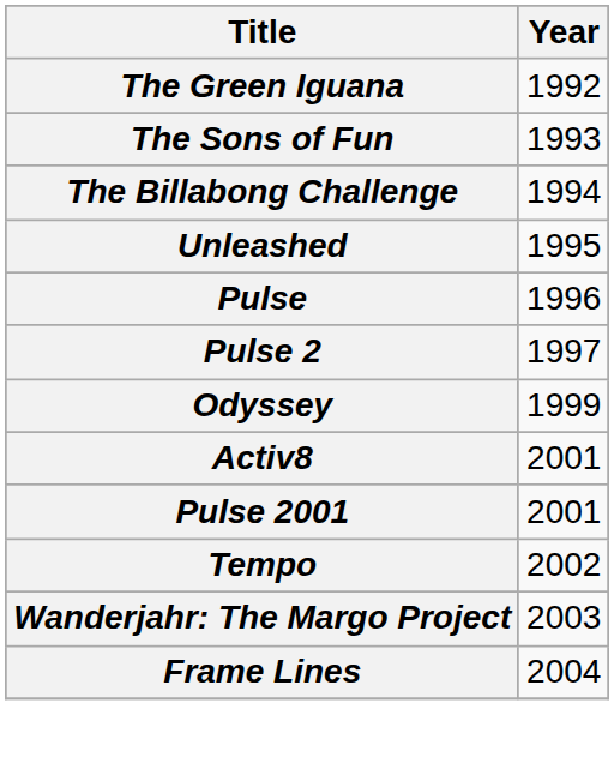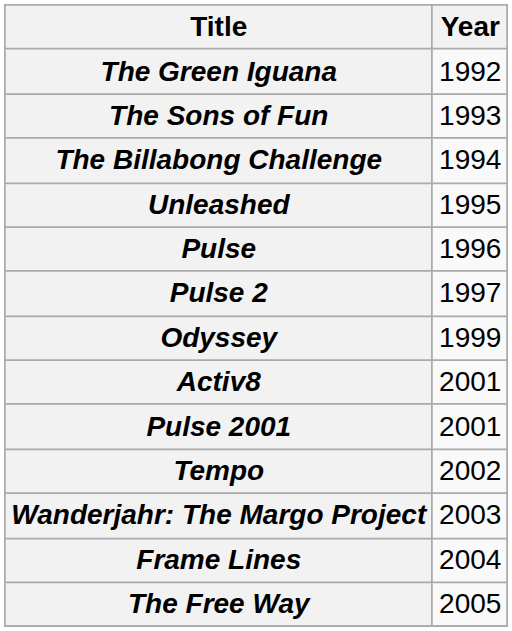+ row: The Free Way | 2005
